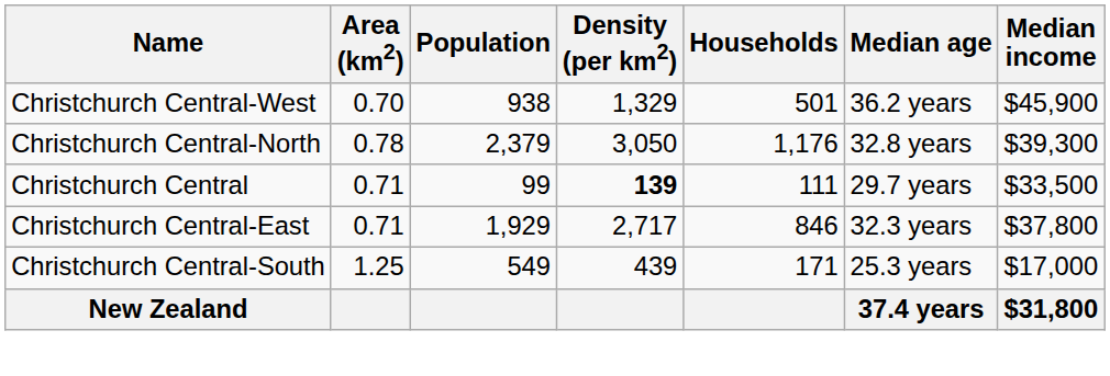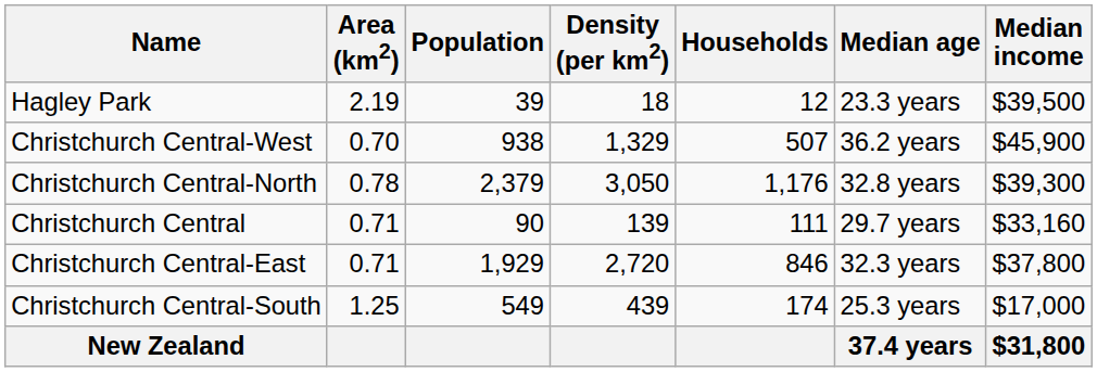+ row: Hagley Park | 2.19 | 39 | 18 | 12 | 23.3 years | $39,500
Christchurch Central-West | Households: 501 -> 507
Christchurch Central | Population: 99 -> 90
Christchurch Central | Density (per km2): bold -> normal
Christchurch Central | Median income: $33,500 -> $33,160
Christchurch Central-East | Density (per km2): 2,717 -> 2,720
Christchurch Central-South | Households: 171 -> 174
